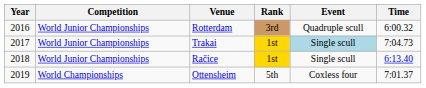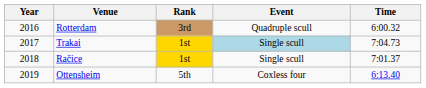- column: Competition | World Junior Championships | World Junior Championships | World Junior Championships | World Championships
Račice | Time: 6:13.40 -> 7:01.37
Ottensheim | Time: 7:01.37 -> 6:13.40
